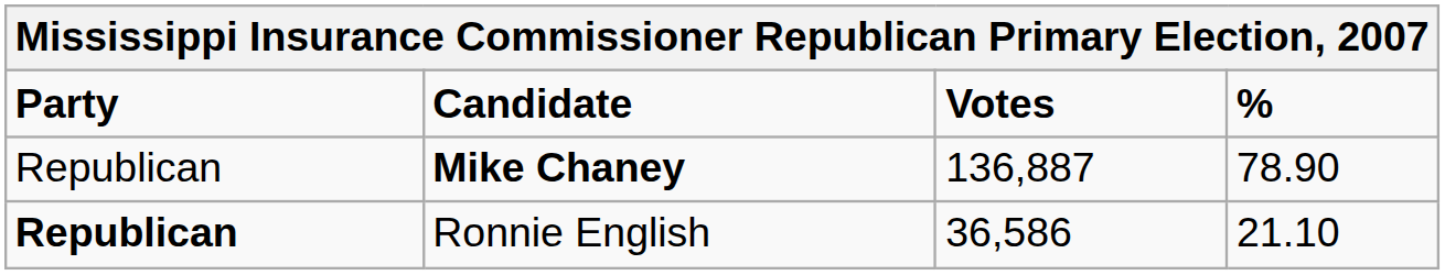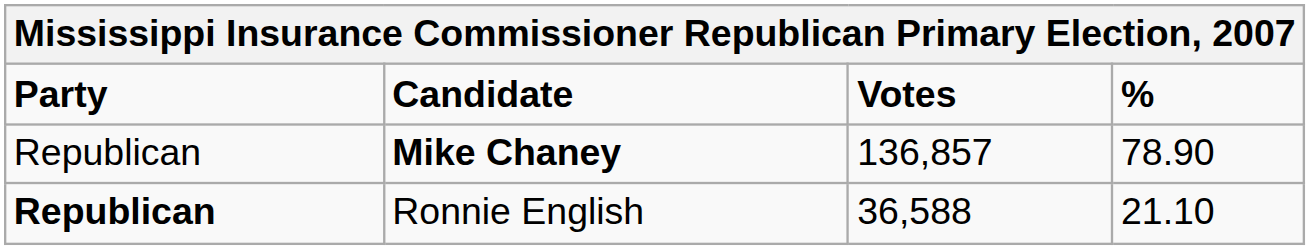Mike Chaney | Votes: 136,887 -> 136,857
Ronnie English | Votes: 36,586 -> 36,588
